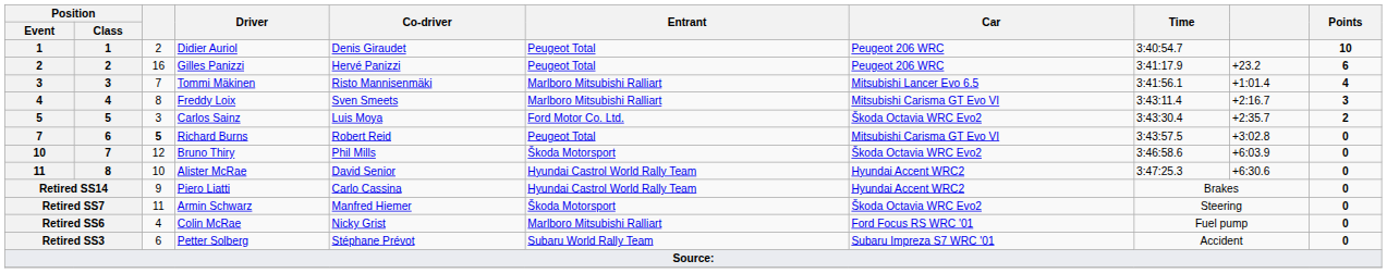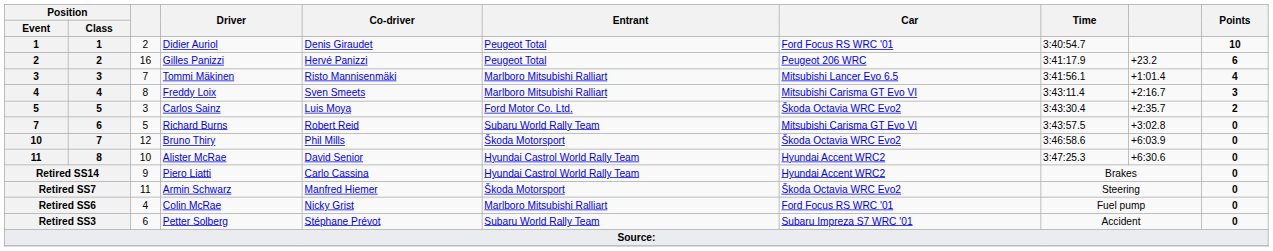Didier Auriol | Car: Peugeot 206 WRC -> Ford Focus RS WRC '01
Richard Burns | column 3: bold -> normal
Richard Burns | Entrant: Peugeot Total -> Subaru World Rally Team
